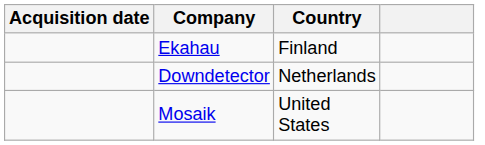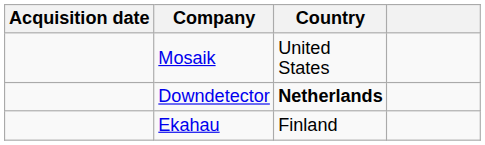rows swapped: Mosaik <-> Ekahau
Downdetector | Country: normal -> bold
